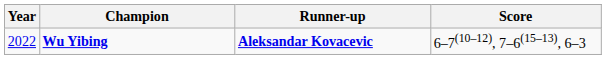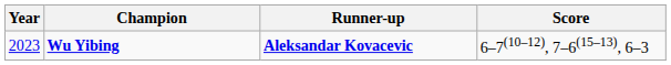Wu Yibing | Year: 2022 -> 2023
